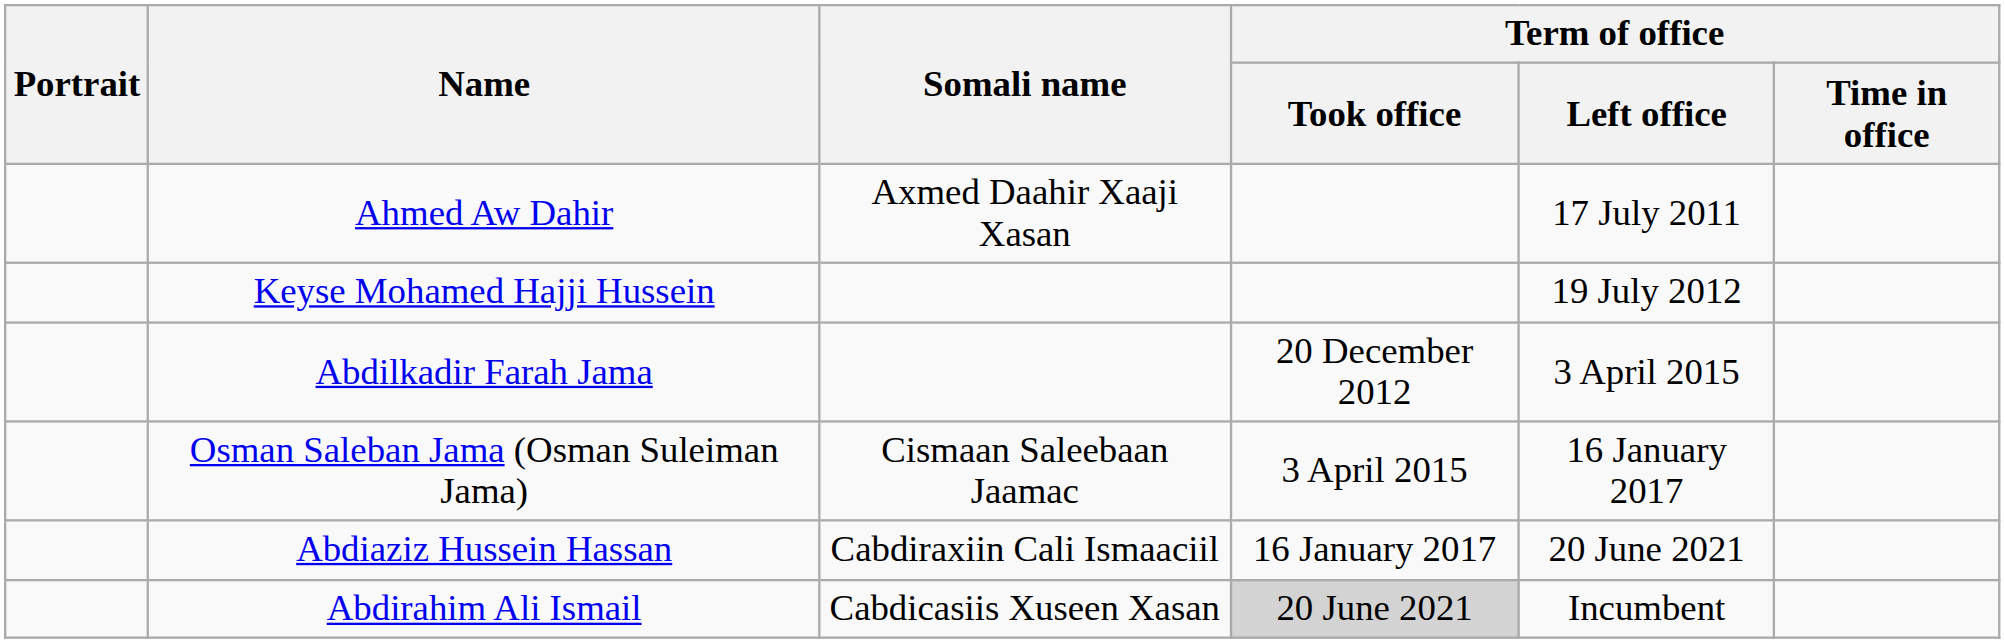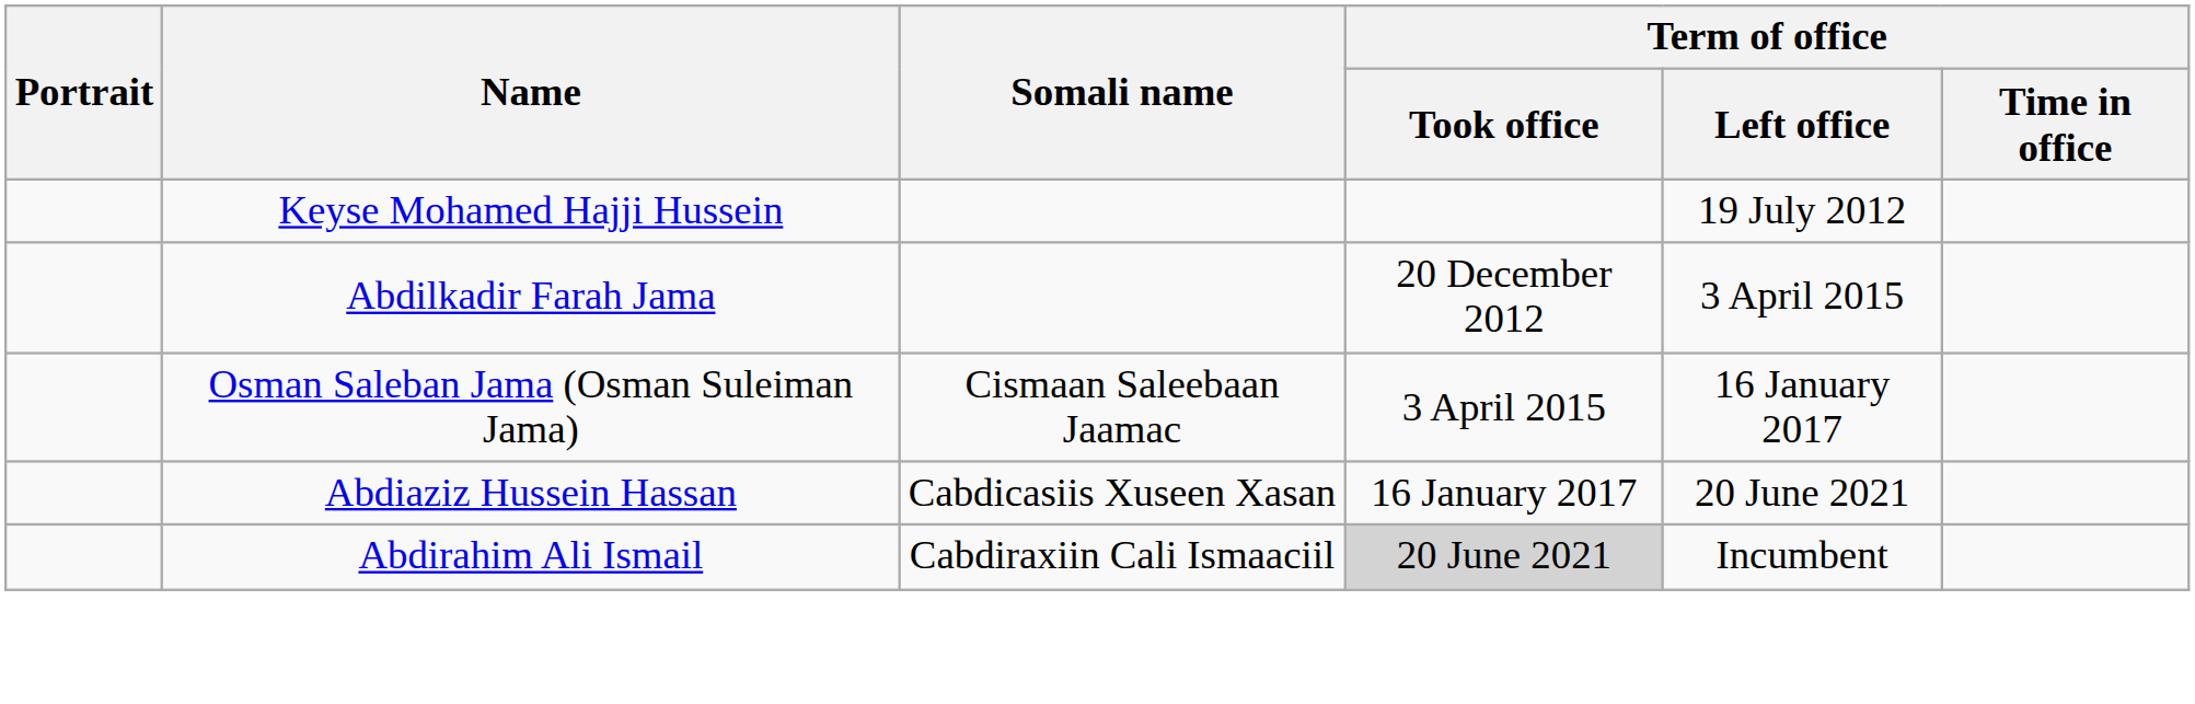- row: Ahmed Aw Dahir | Axmed Daahir Xaaji Xasan | 17 July 2011
Abdiaziz Hussein Hassan | Somali name: Cabdiraxiin Cali Ismaaciil -> Cabdicasiis Xuseen Xasan
Abdirahim Ali Ismail | Somali name: Cabdicasiis Xuseen Xasan -> Cabdiraxiin Cali Ismaaciil
